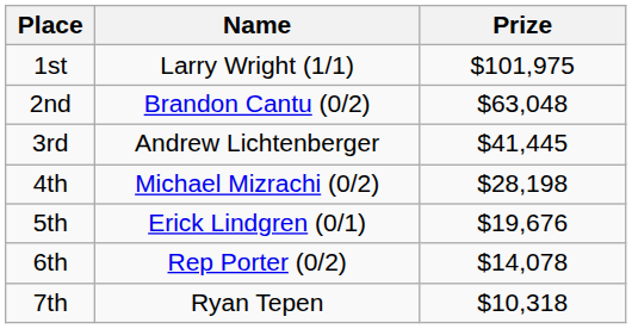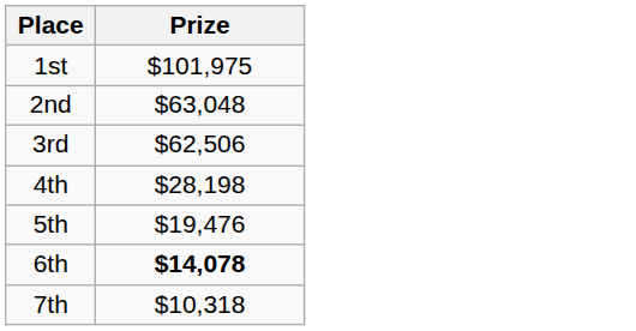- column: Name | Larry Wright (1/1) | Brandon Cantu (0/2) | Andrew Lichtenberger | Michael Mizrachi (0/2) | Erick Lindgren (0/1) | Rep Porter (0/2) | Ryan Tepen
3rd | Prize: $41,445 -> $62,506
5th | Prize: $19,676 -> $19,476
6th | Prize: normal -> bold
